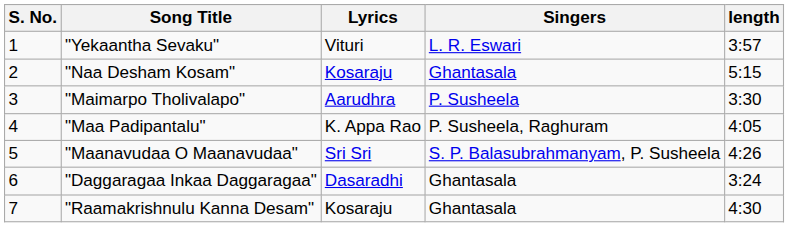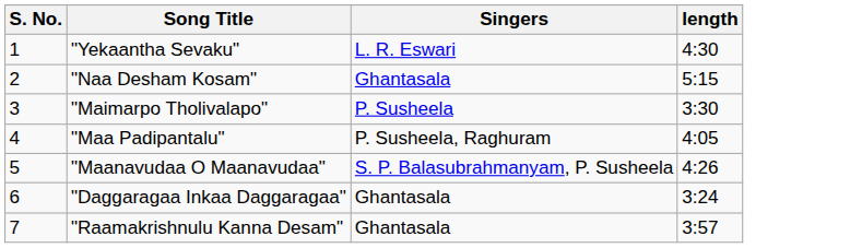- column: Lyrics | Vituri | Kosaraju | Aarudhra | K. Appa Rao | Sri Sri | Dasaradhi | Kosaraju
"Yekaantha Sevaku" | length: 3:57 -> 4:30
"Raamakrishnulu Kanna Desam" | length: 4:30 -> 3:57
